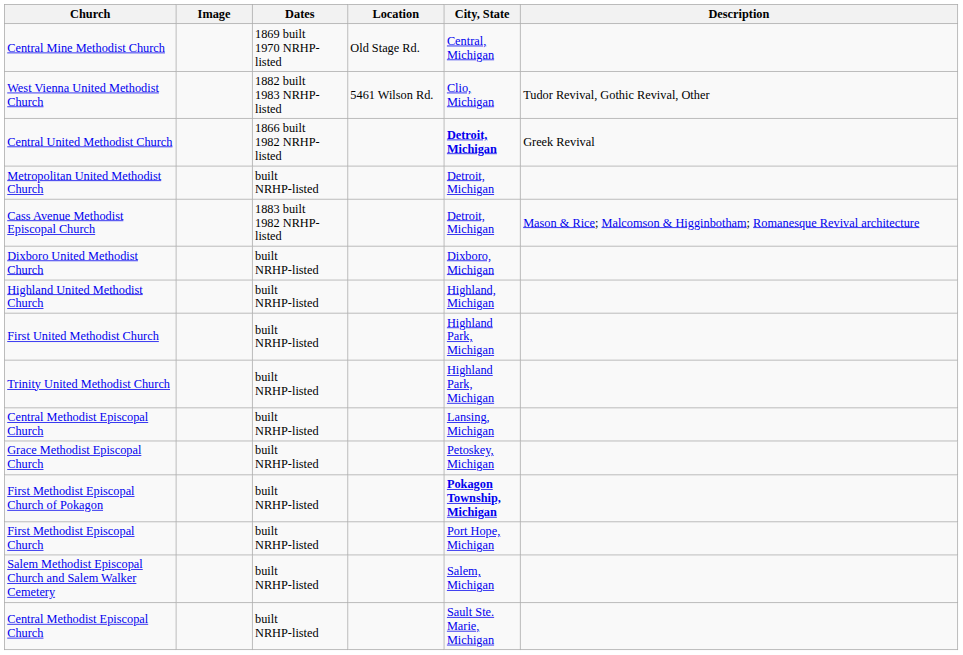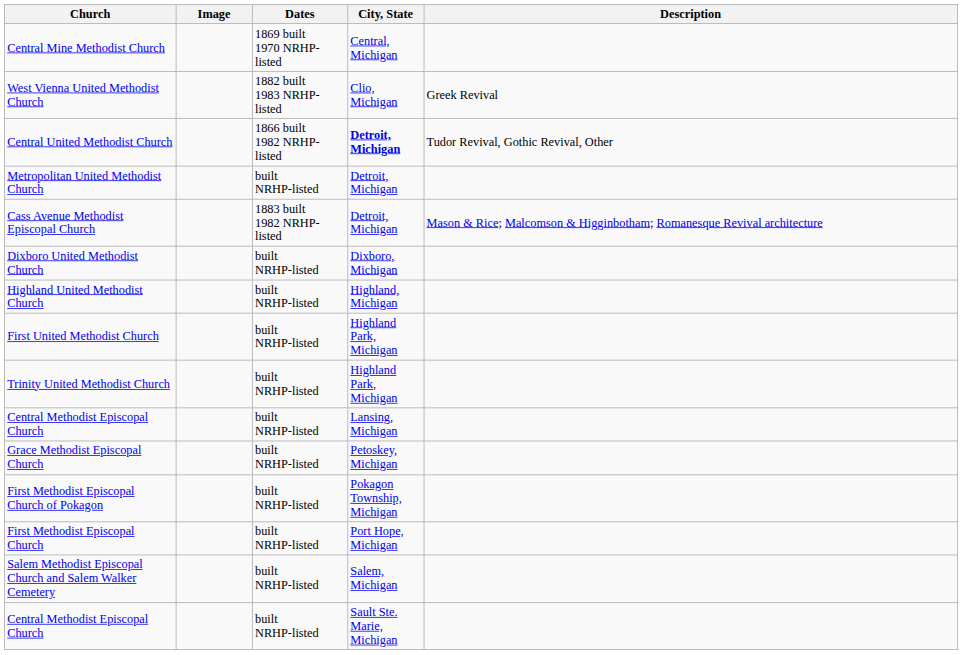- column: Location | Old Stage Rd. | 5461 Wilson Rd.
West Vienna United Methodist Church | Description: Tudor Revival, Gothic Revival, Other -> Greek Revival
Central United Methodist Church | Description: Greek Revival -> Tudor Revival, Gothic Revival, Other
First Methodist Episcopal Church of Pokagon | City, State: bold -> normal
